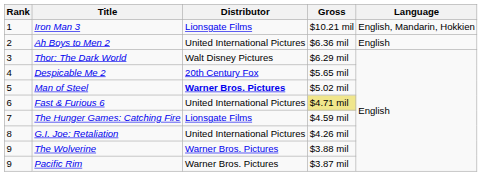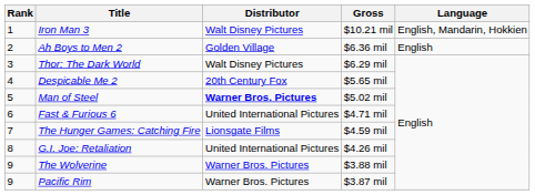Iron Man 3 | Distributor: Lionsgate Films -> Walt Disney Pictures
Ah Boys to Men 2 | Distributor: United International Pictures -> Golden Village
Fast & Furious 6 | Gross: khaki background -> no background
